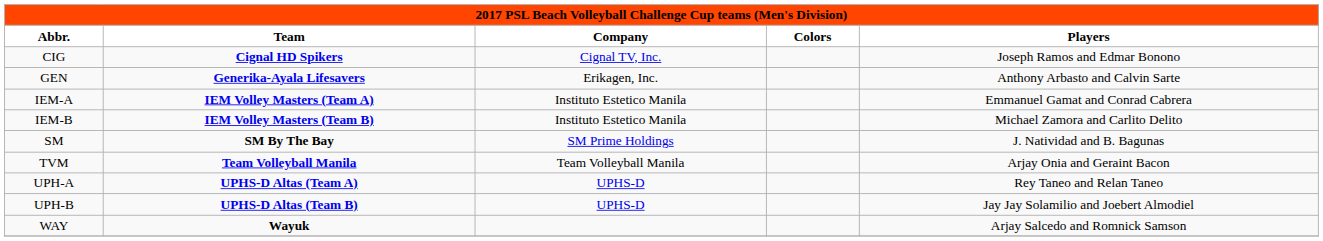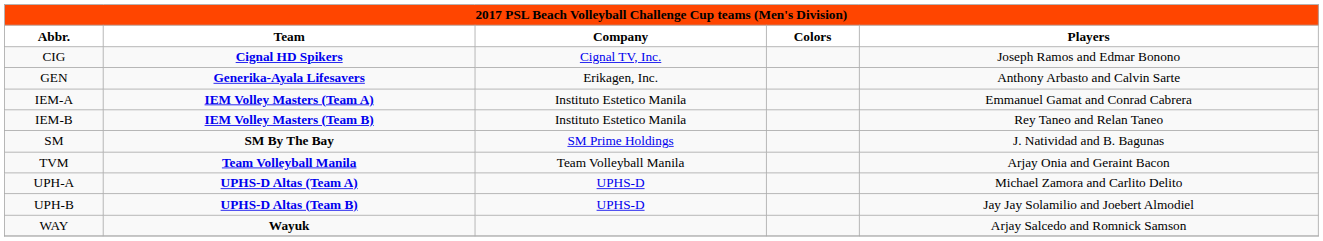IEM-B | Players: Michael Zamora and Carlito Delito -> Rey Taneo and Relan Taneo
UPH-A | Players: Rey Taneo and Relan Taneo -> Michael Zamora and Carlito Delito
